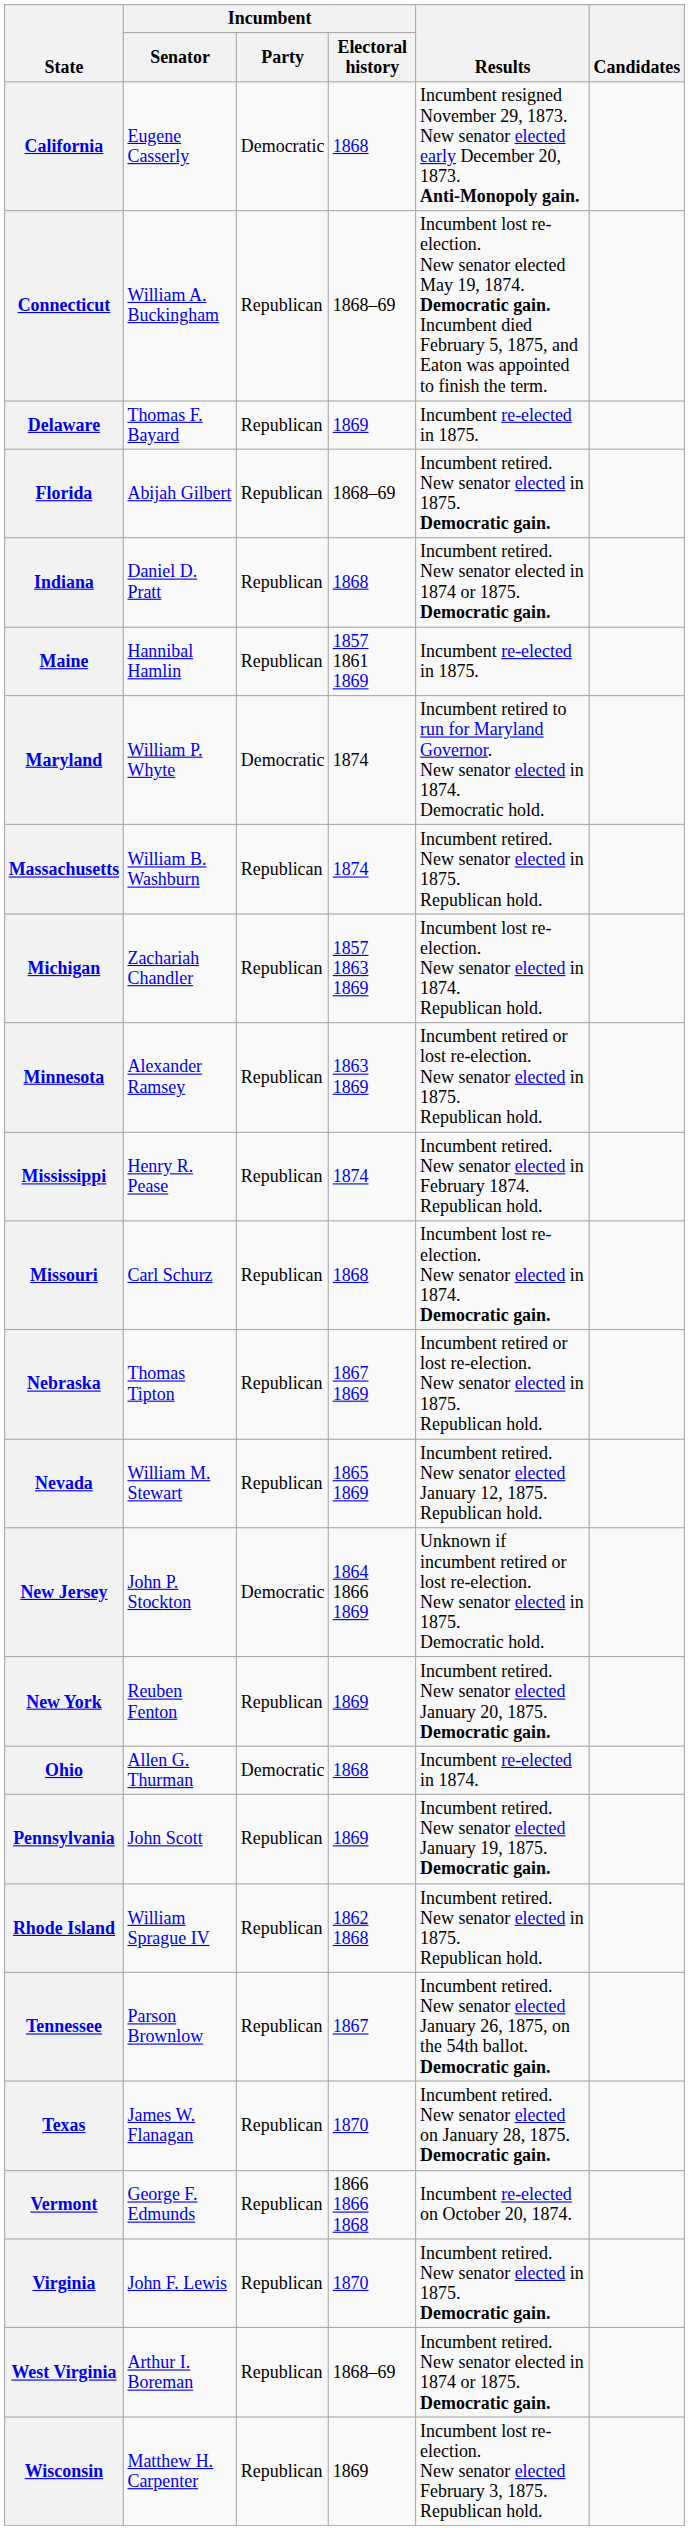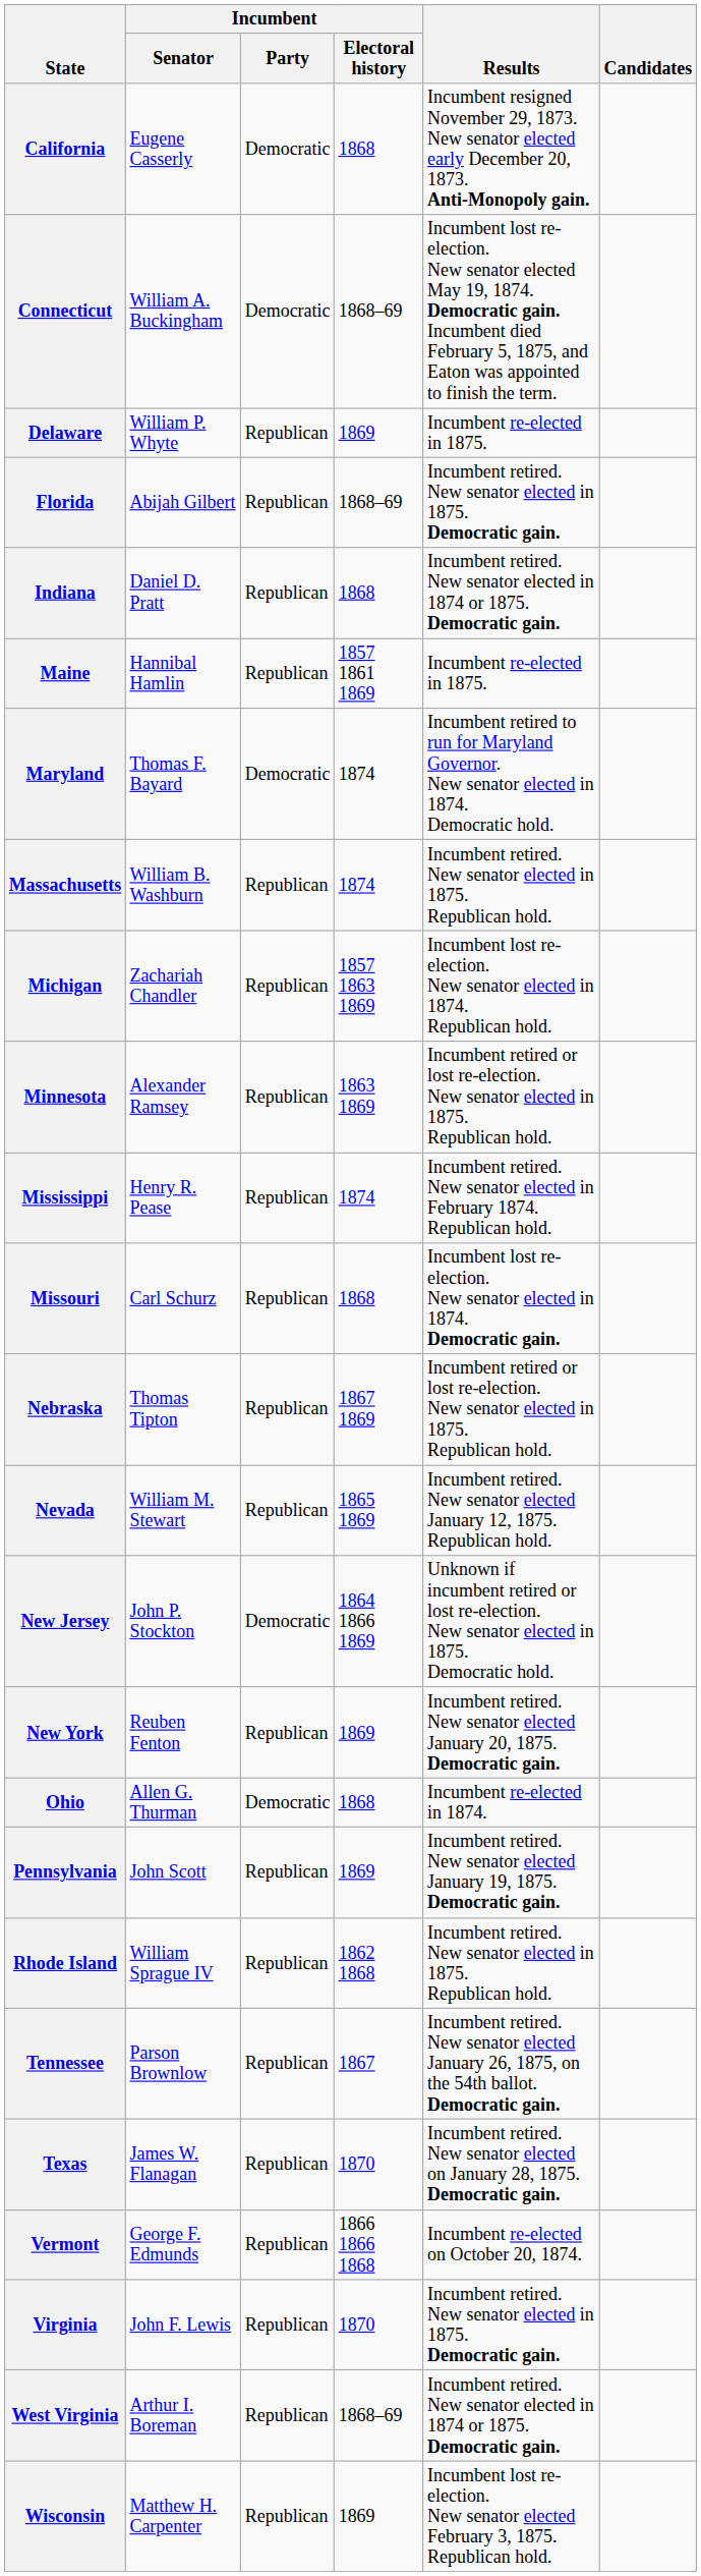Connecticut | Incumbent / Party: Republican -> Democratic
Delaware | Incumbent / Senator: Thomas F. Bayard -> William P. Whyte
Maryland | Incumbent / Senator: William P. Whyte -> Thomas F. Bayard
